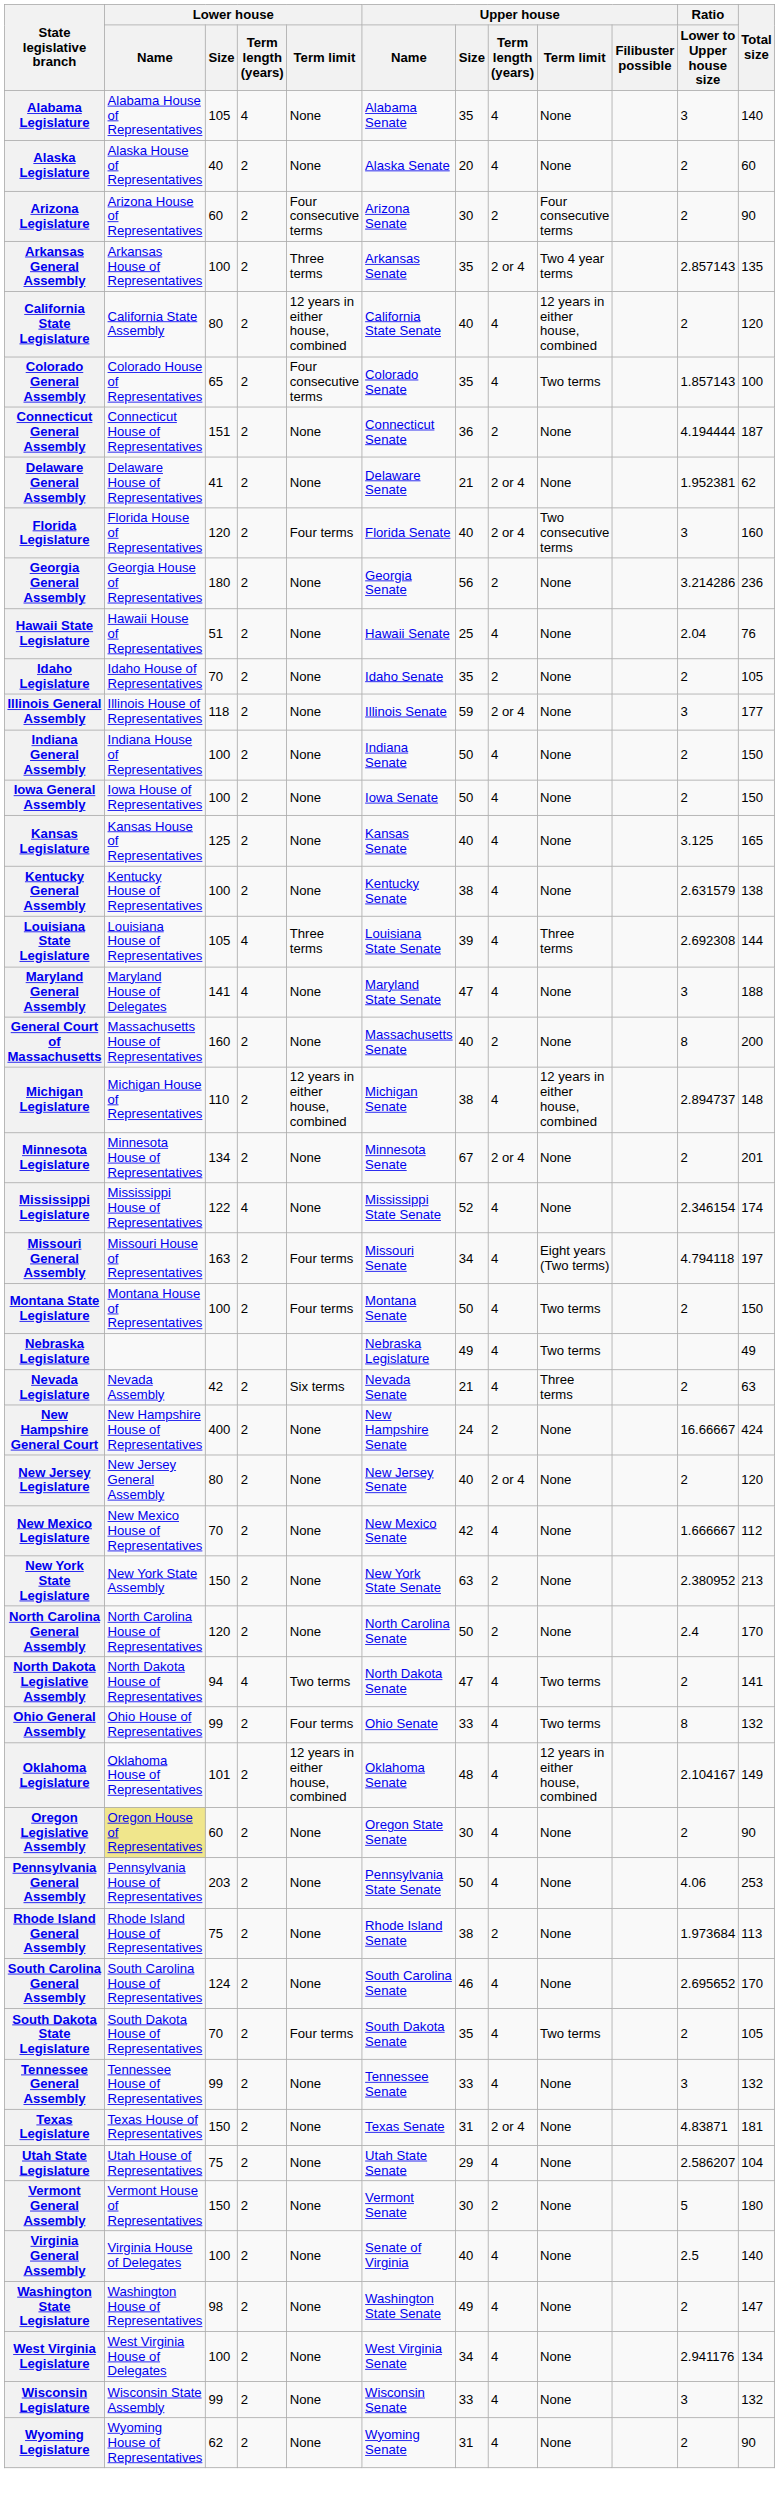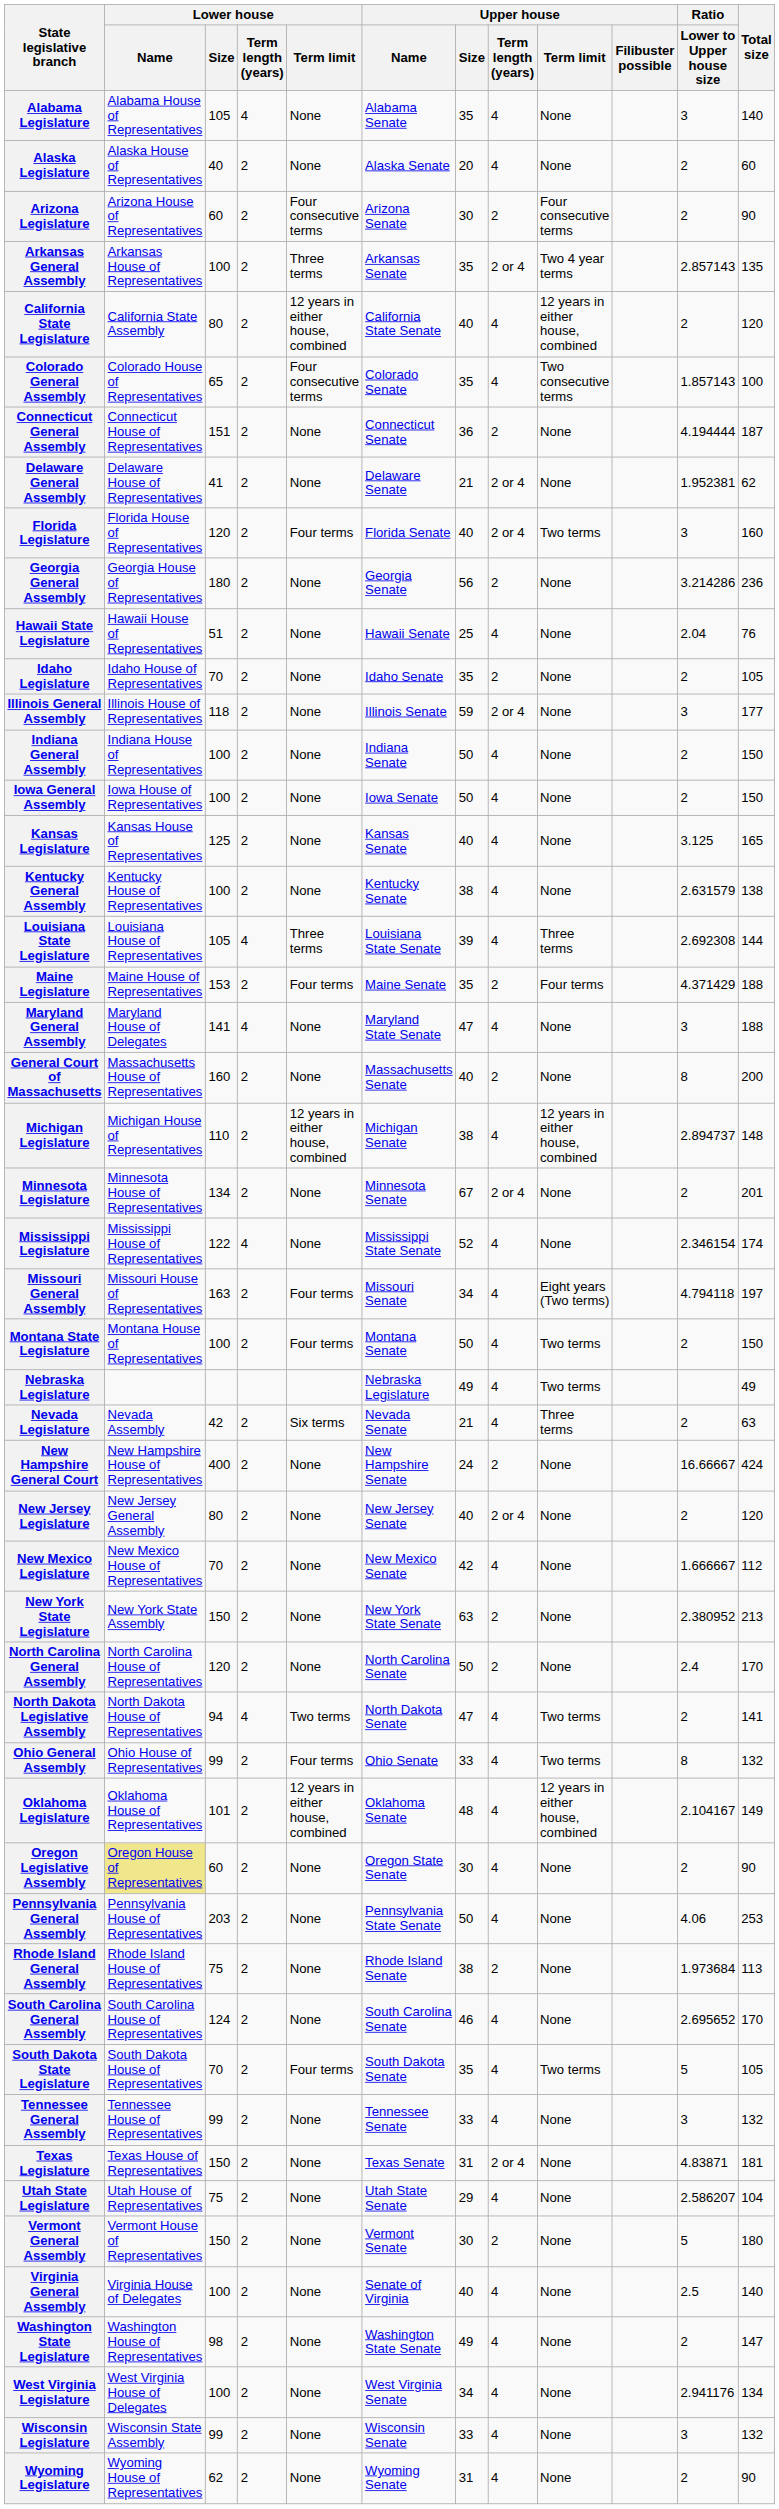Colorado General Assembly | Upper house / Term limit: Two terms -> Two consecutive terms
Florida Legislature | Upper house / Term limit: Two consecutive terms -> Two terms
+ row: Maine Legislature | Maine House of Representatives | 153 | 2 | Four terms | Maine Senate | 35 | 2 | Four terms | 4.371429 | 188
South Dakota State Legislature | Ratio / Lower to Upper house size: 2 -> 5
